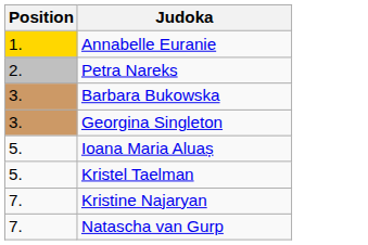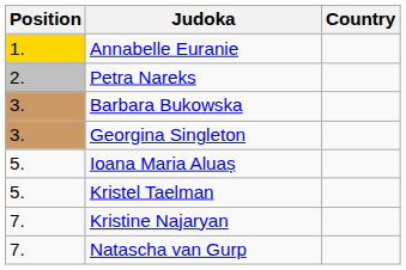+ column: Country
